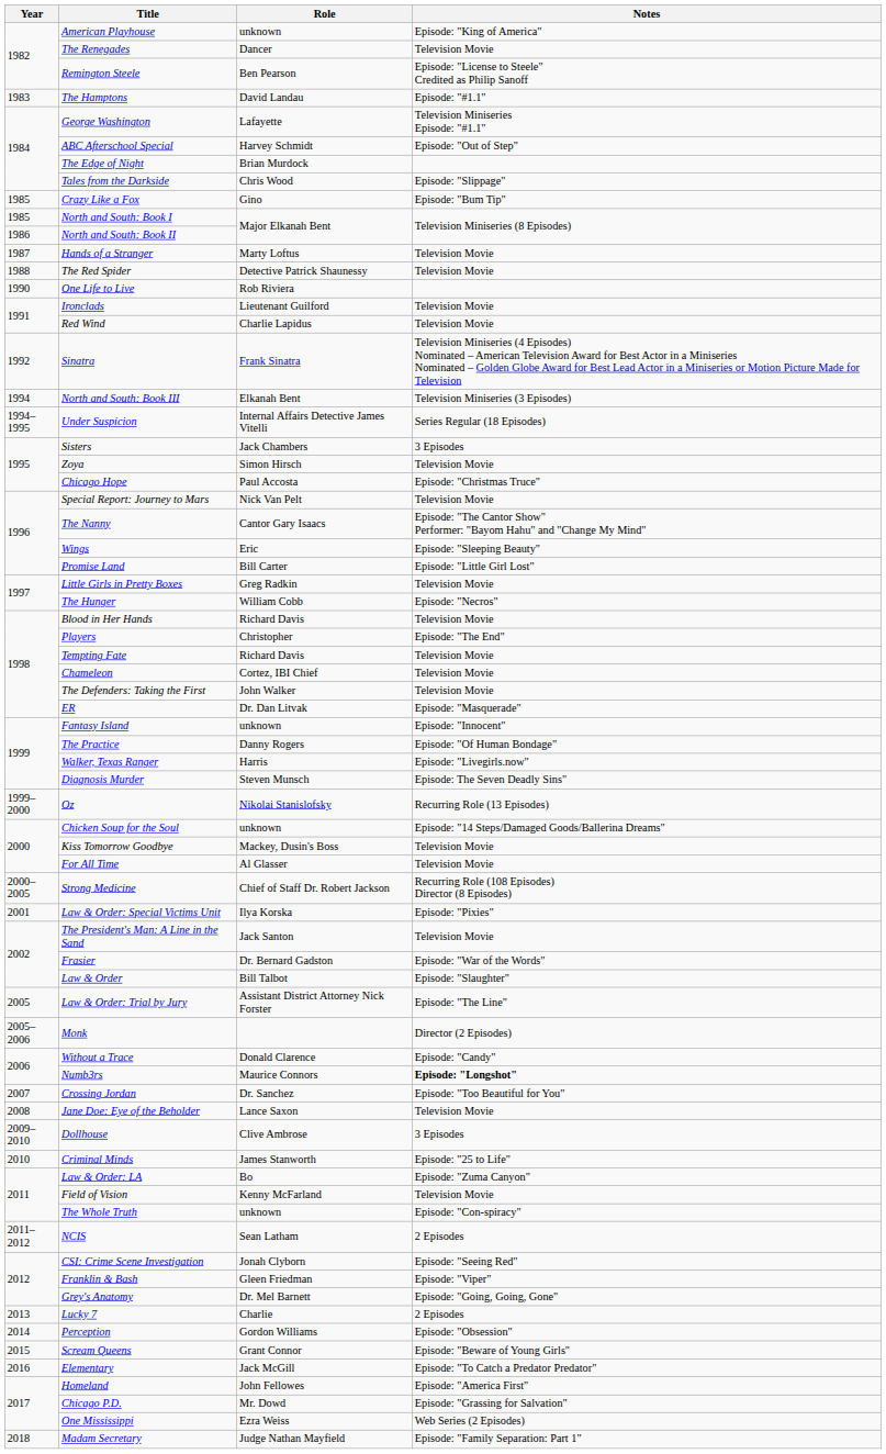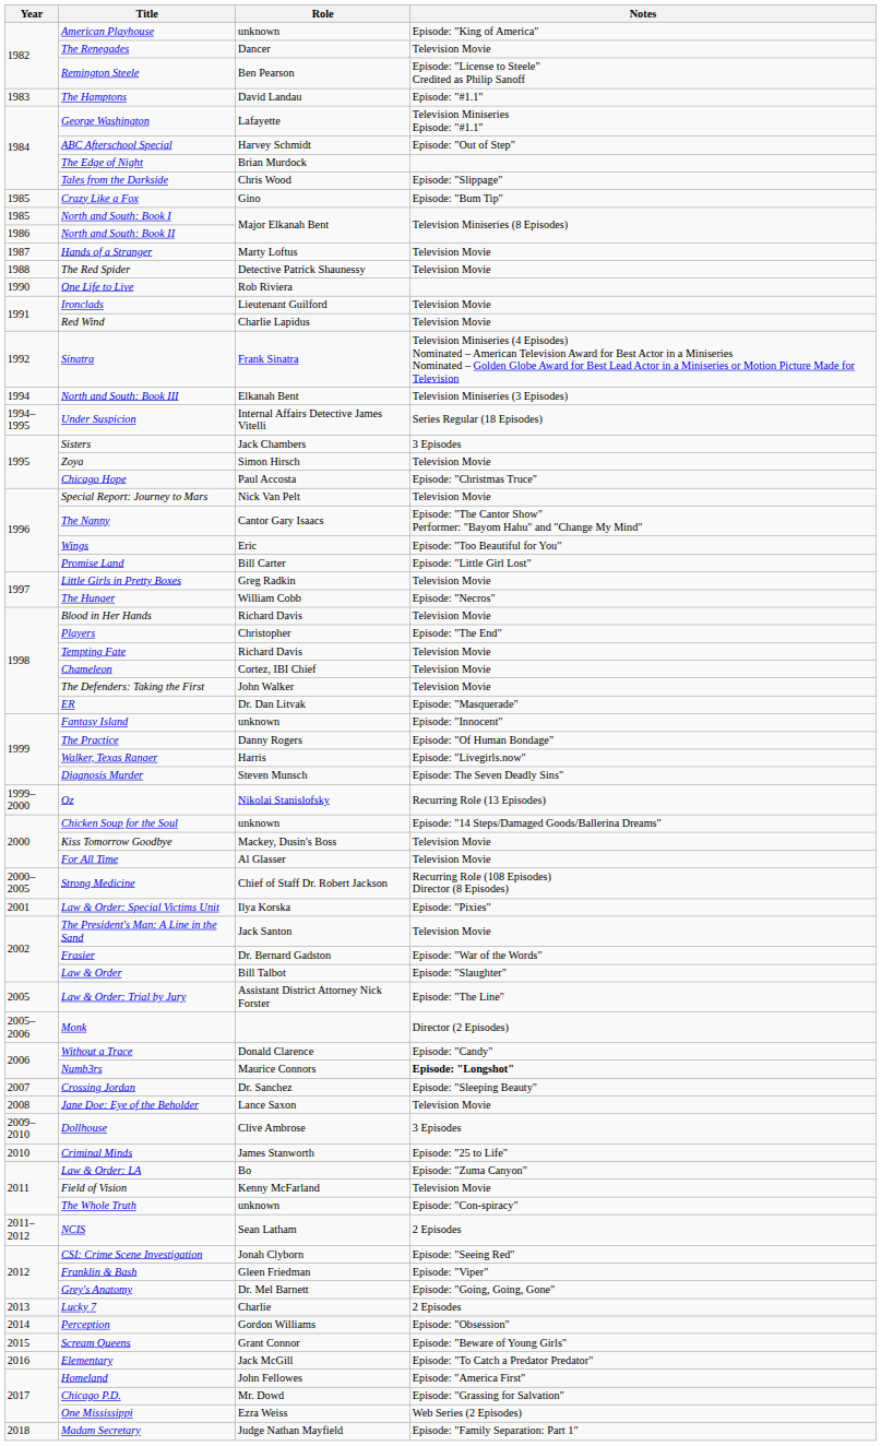Wings | Notes: Episode: "Sleeping Beauty" -> Episode: "Too Beautiful for You"
Crossing Jordan | Notes: Episode: "Too Beautiful for You" -> Episode: "Sleeping Beauty"
